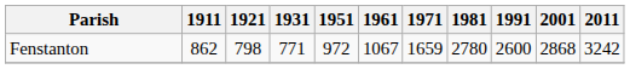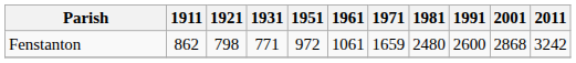Fenstanton | 1961: 1067 -> 1061
Fenstanton | 1981: 2780 -> 2480
